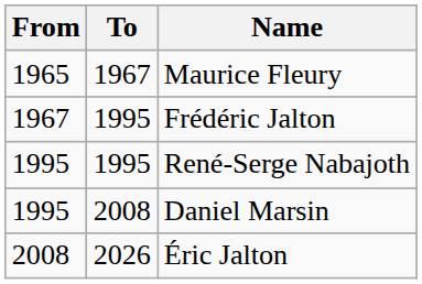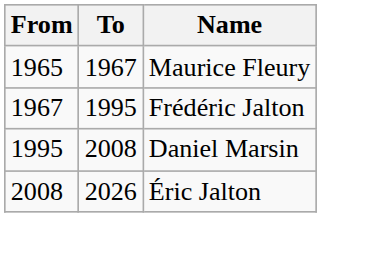- row: 1995 | 1995 | René-Serge Nabajoth
